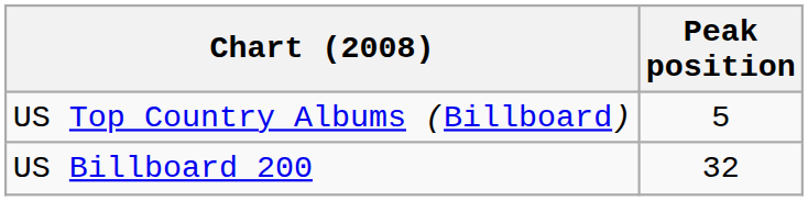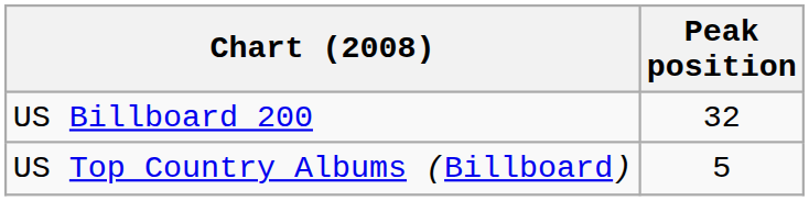rows swapped: US Top Country Albums (Billboard) <-> US Billboard 200
